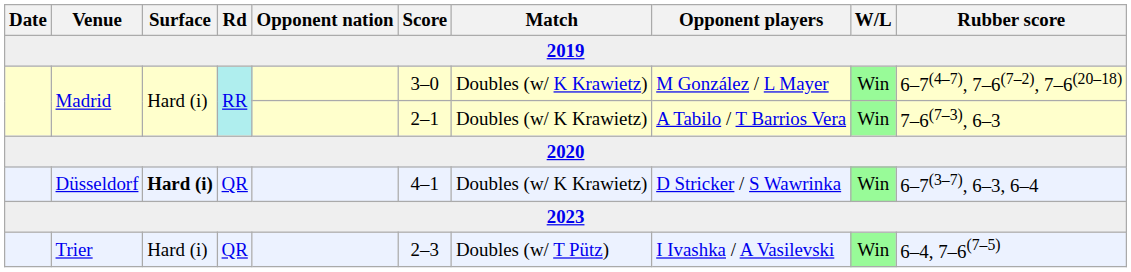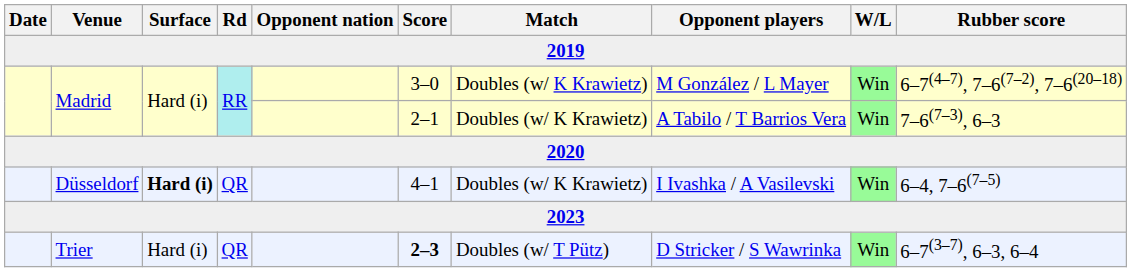Düsseldorf | Opponent players: D Stricker / S Wawrinka -> I Ivashka / A Vasilevski
Düsseldorf | Rubber score: 6–7(3–7), 6–3, 6–4 -> 6–4, 7–6(7–5)
Trier | Score: normal -> bold
Trier | Opponent players: I Ivashka / A Vasilevski -> D Stricker / S Wawrinka
Trier | Rubber score: 6–4, 7–6(7–5) -> 6–7(3–7), 6–3, 6–4
